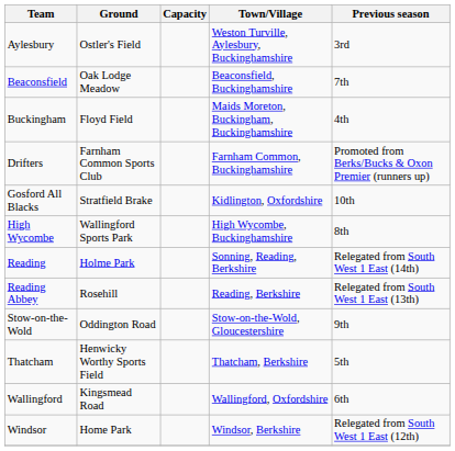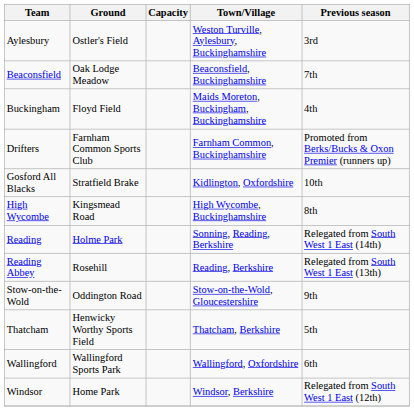High Wycombe | Ground: Wallingford Sports Park -> Kingsmead Road
Wallingford | Ground: Kingsmead Road -> Wallingford Sports Park
